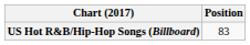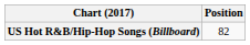US Hot R&B/Hip-Hop Songs (Billboard) | Position: 83 -> 82
